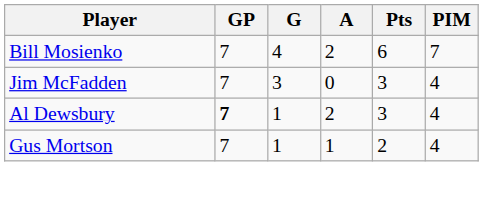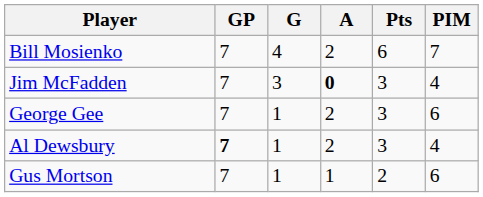Jim McFadden | A: normal -> bold
+ row: George Gee | 7 | 1 | 2 | 3 | 6
Gus Mortson | PIM: 4 -> 6
